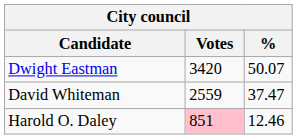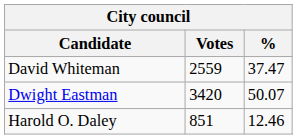rows swapped: Dwight Eastman <-> David Whiteman
Harold O. Daley | Votes: pink background -> no background
